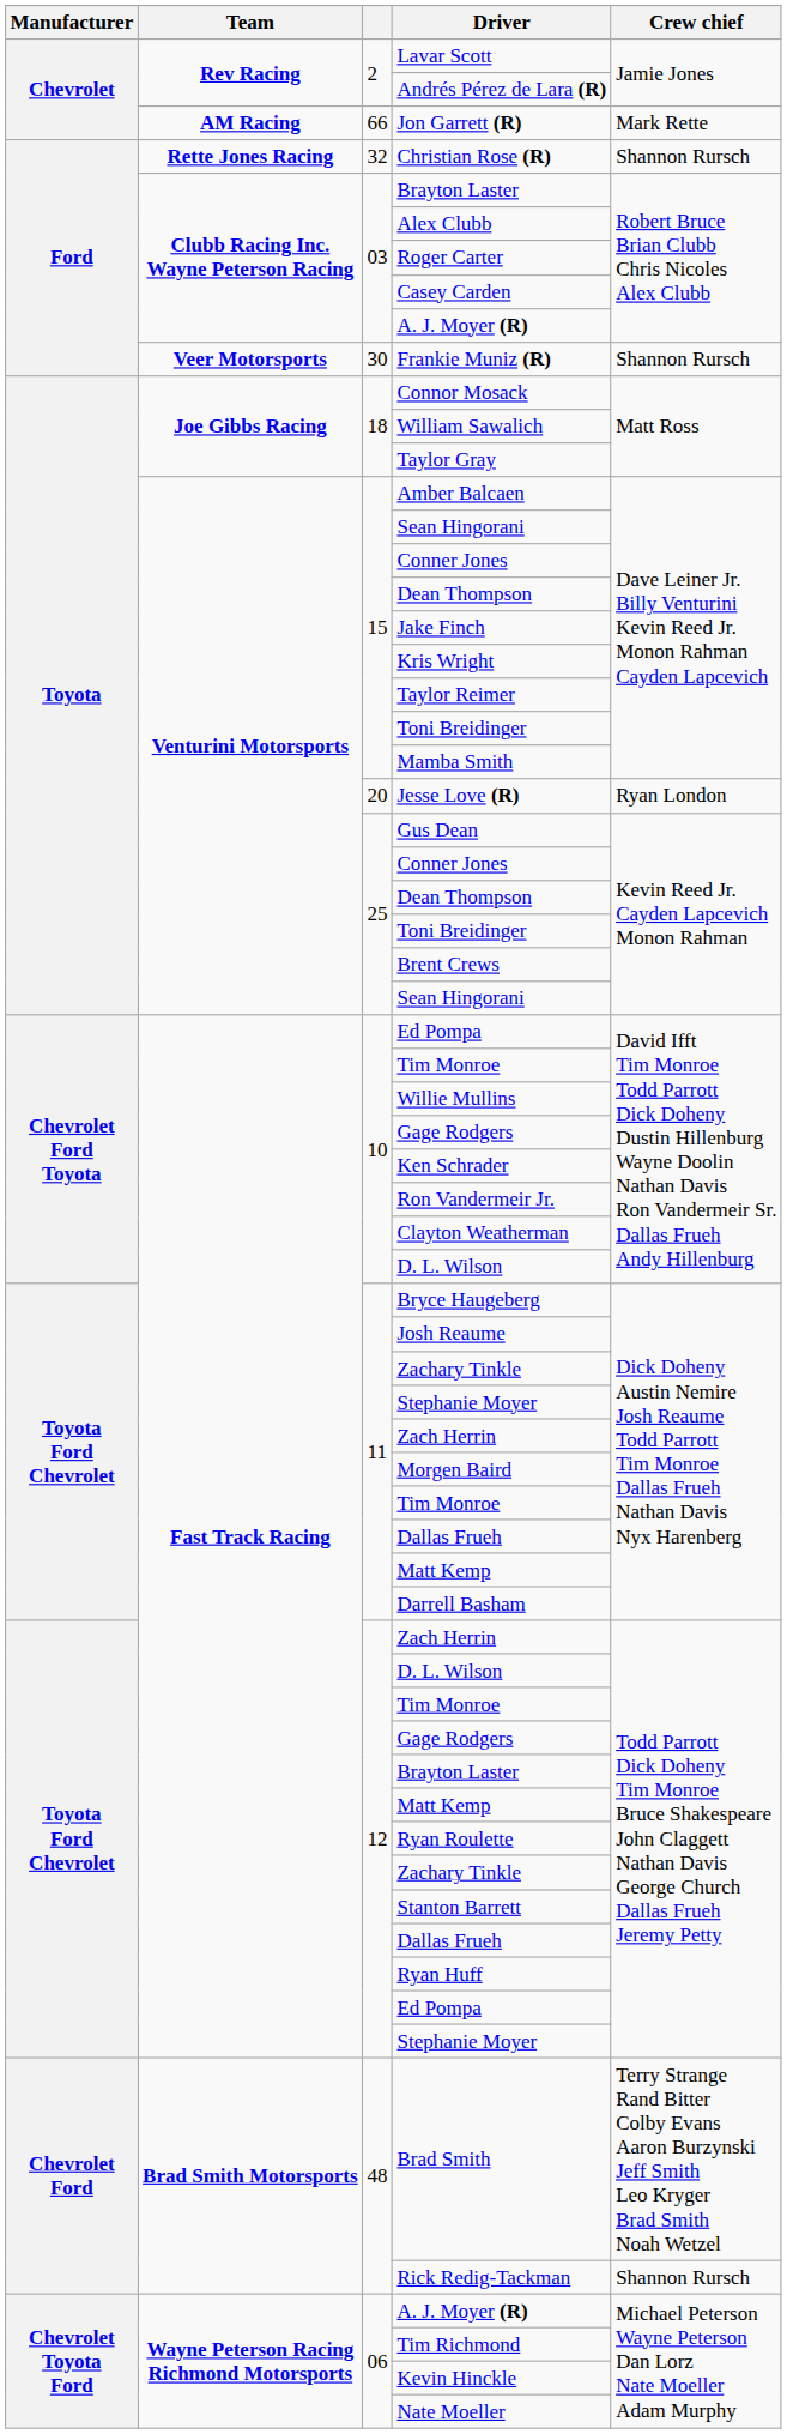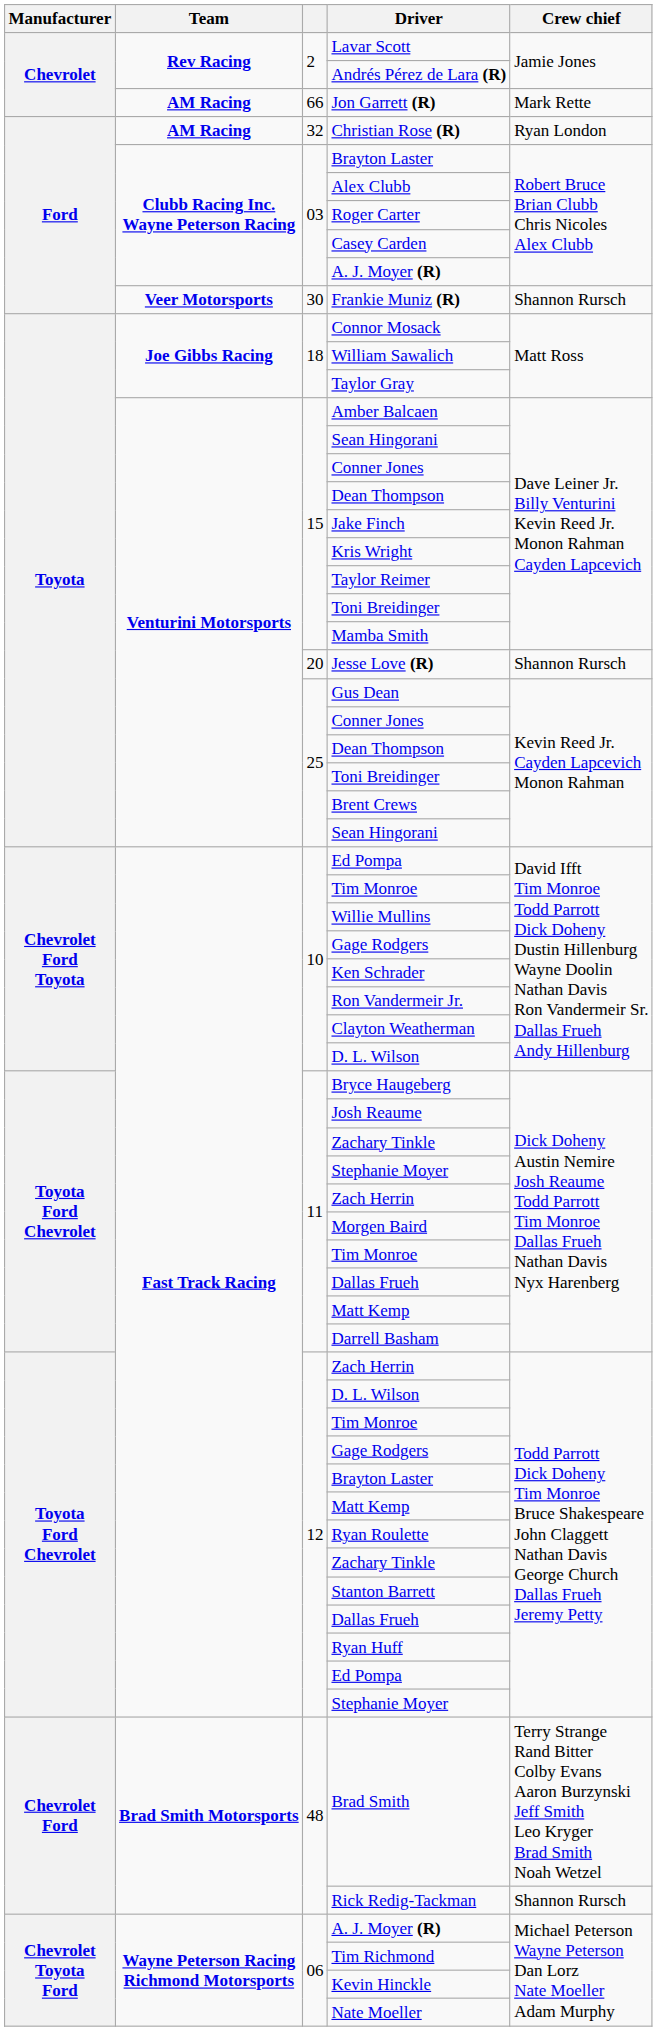Christian Rose (R) | Team: Rette Jones Racing -> AM Racing
Christian Rose (R) | Crew chief: Shannon Rursch -> Ryan London
Jesse Love (R) | Crew chief: Ryan London -> Shannon Rursch
